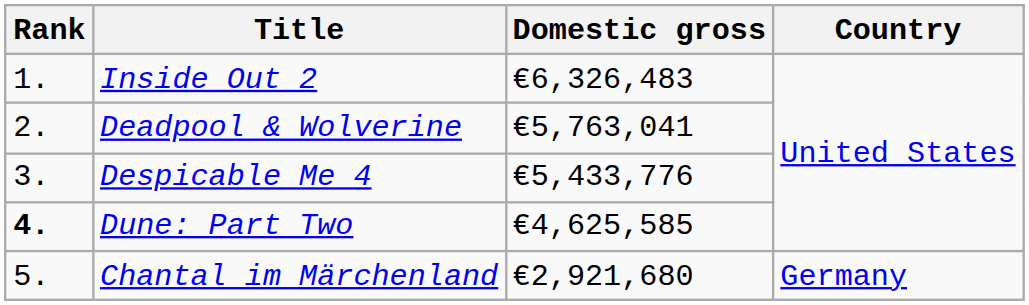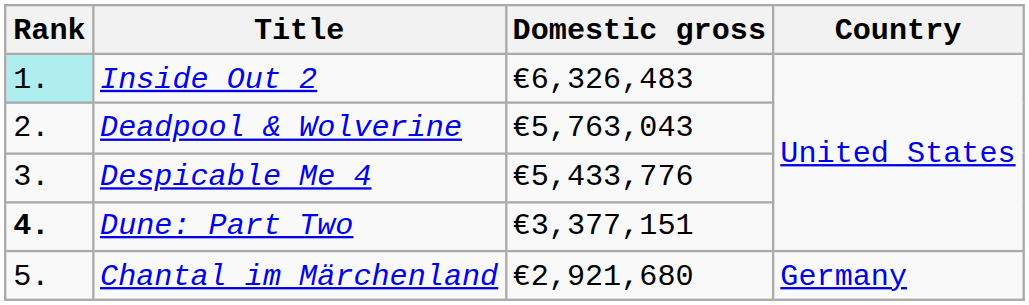Inside Out 2 | Rank: no background -> paleturquoise background
Deadpool & Wolverine | Domestic gross: €5,763,041 -> €5,763,043
Dune: Part Two | Domestic gross: €4,625,585 -> €3,377,151
